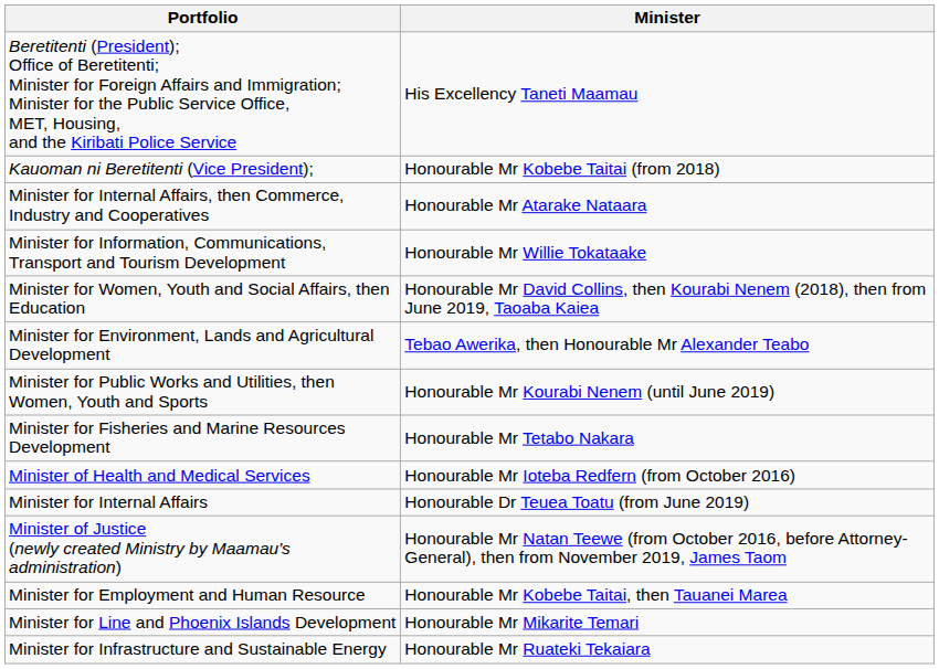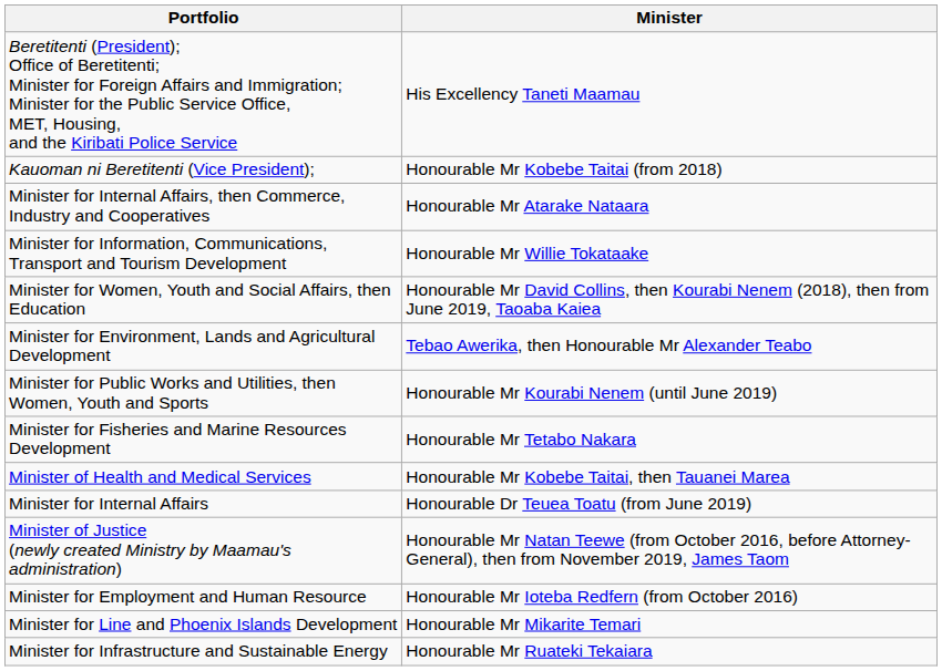Minister of Health and Medical Services | column 2: Honourable Mr Ioteba Redfern (from October 2016) -> Honourable Mr Kobebe Taitai, then Tauanei Marea
Minister for Employment and Human Resource | column 2: Honourable Mr Kobebe Taitai, then Tauanei Marea -> Honourable Mr Ioteba Redfern (from October 2016)
